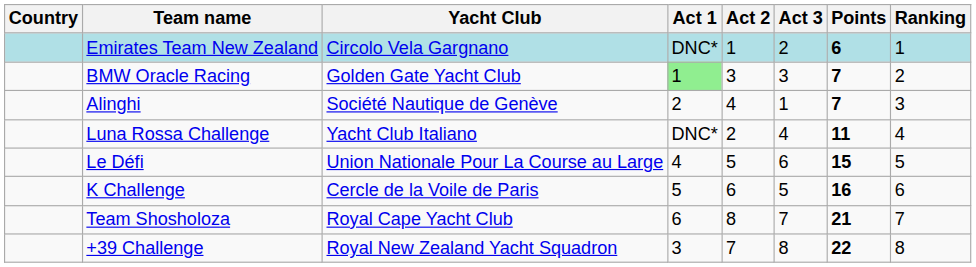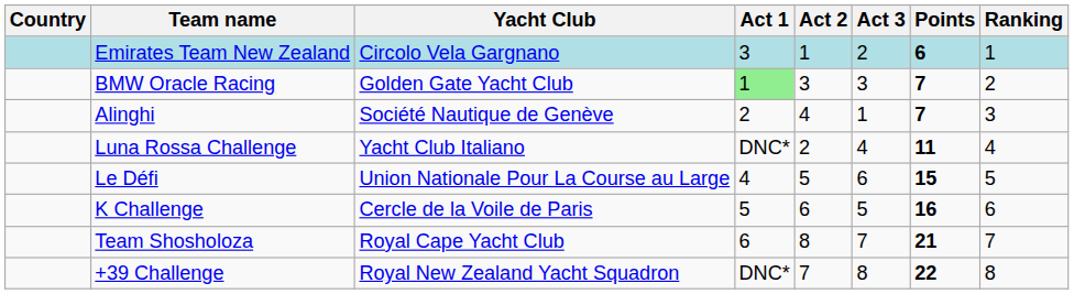Emirates Team New Zealand | Act 1: DNC* -> 3
+39 Challenge | Act 1: 3 -> DNC*
